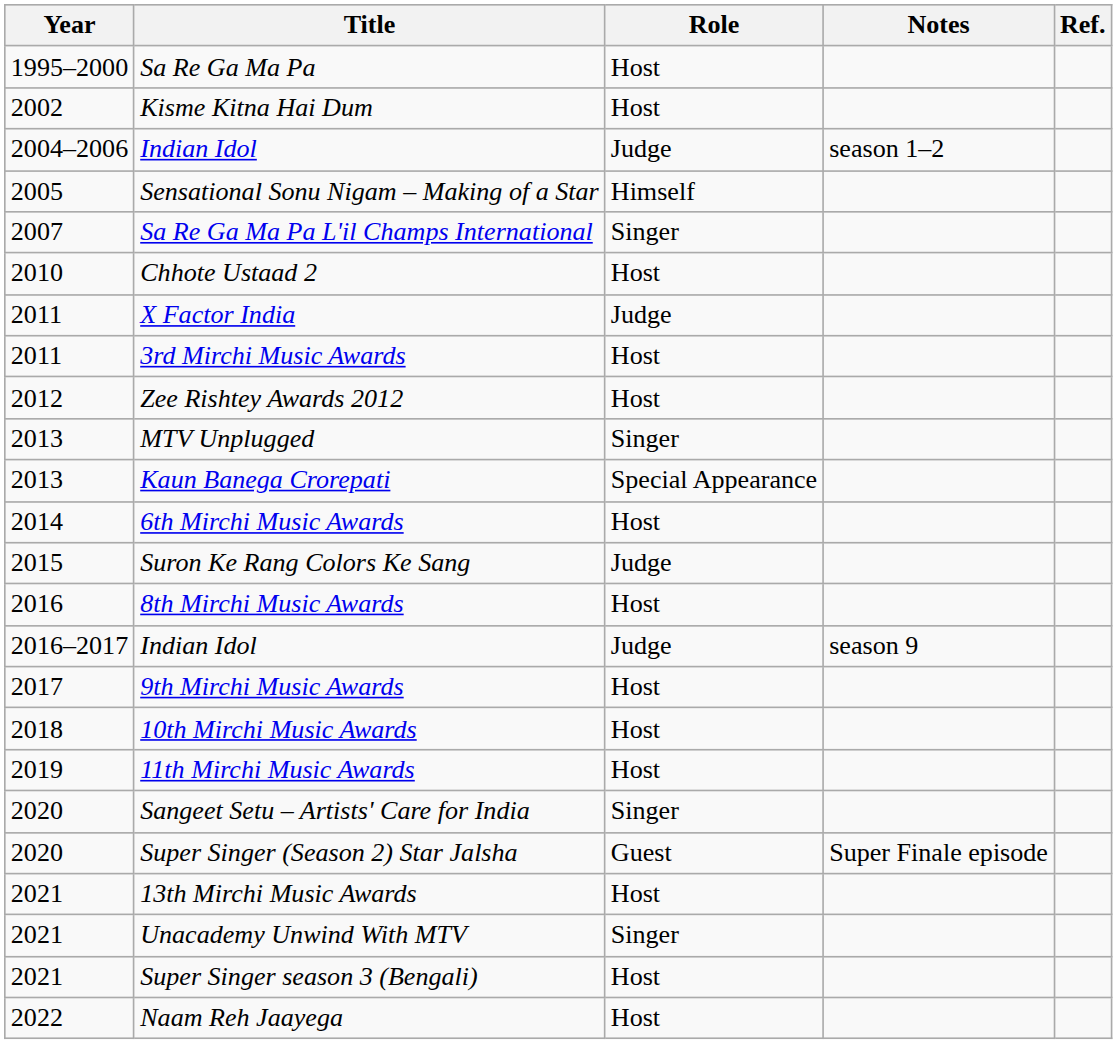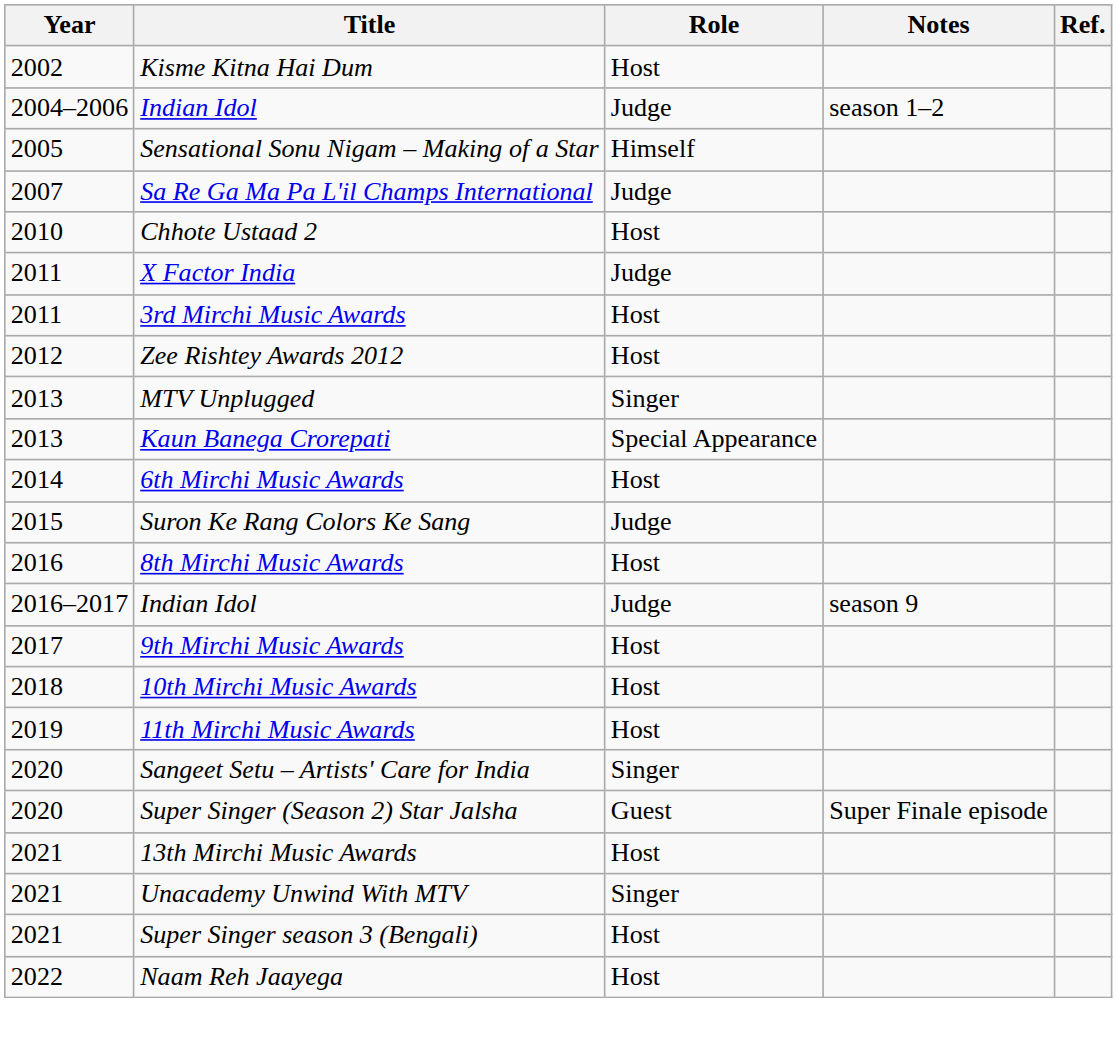- row: 1995–2000 | Sa Re Ga Ma Pa | Host
Sa Re Ga Ma Pa L'il Champs International | Role: Singer -> Judge
